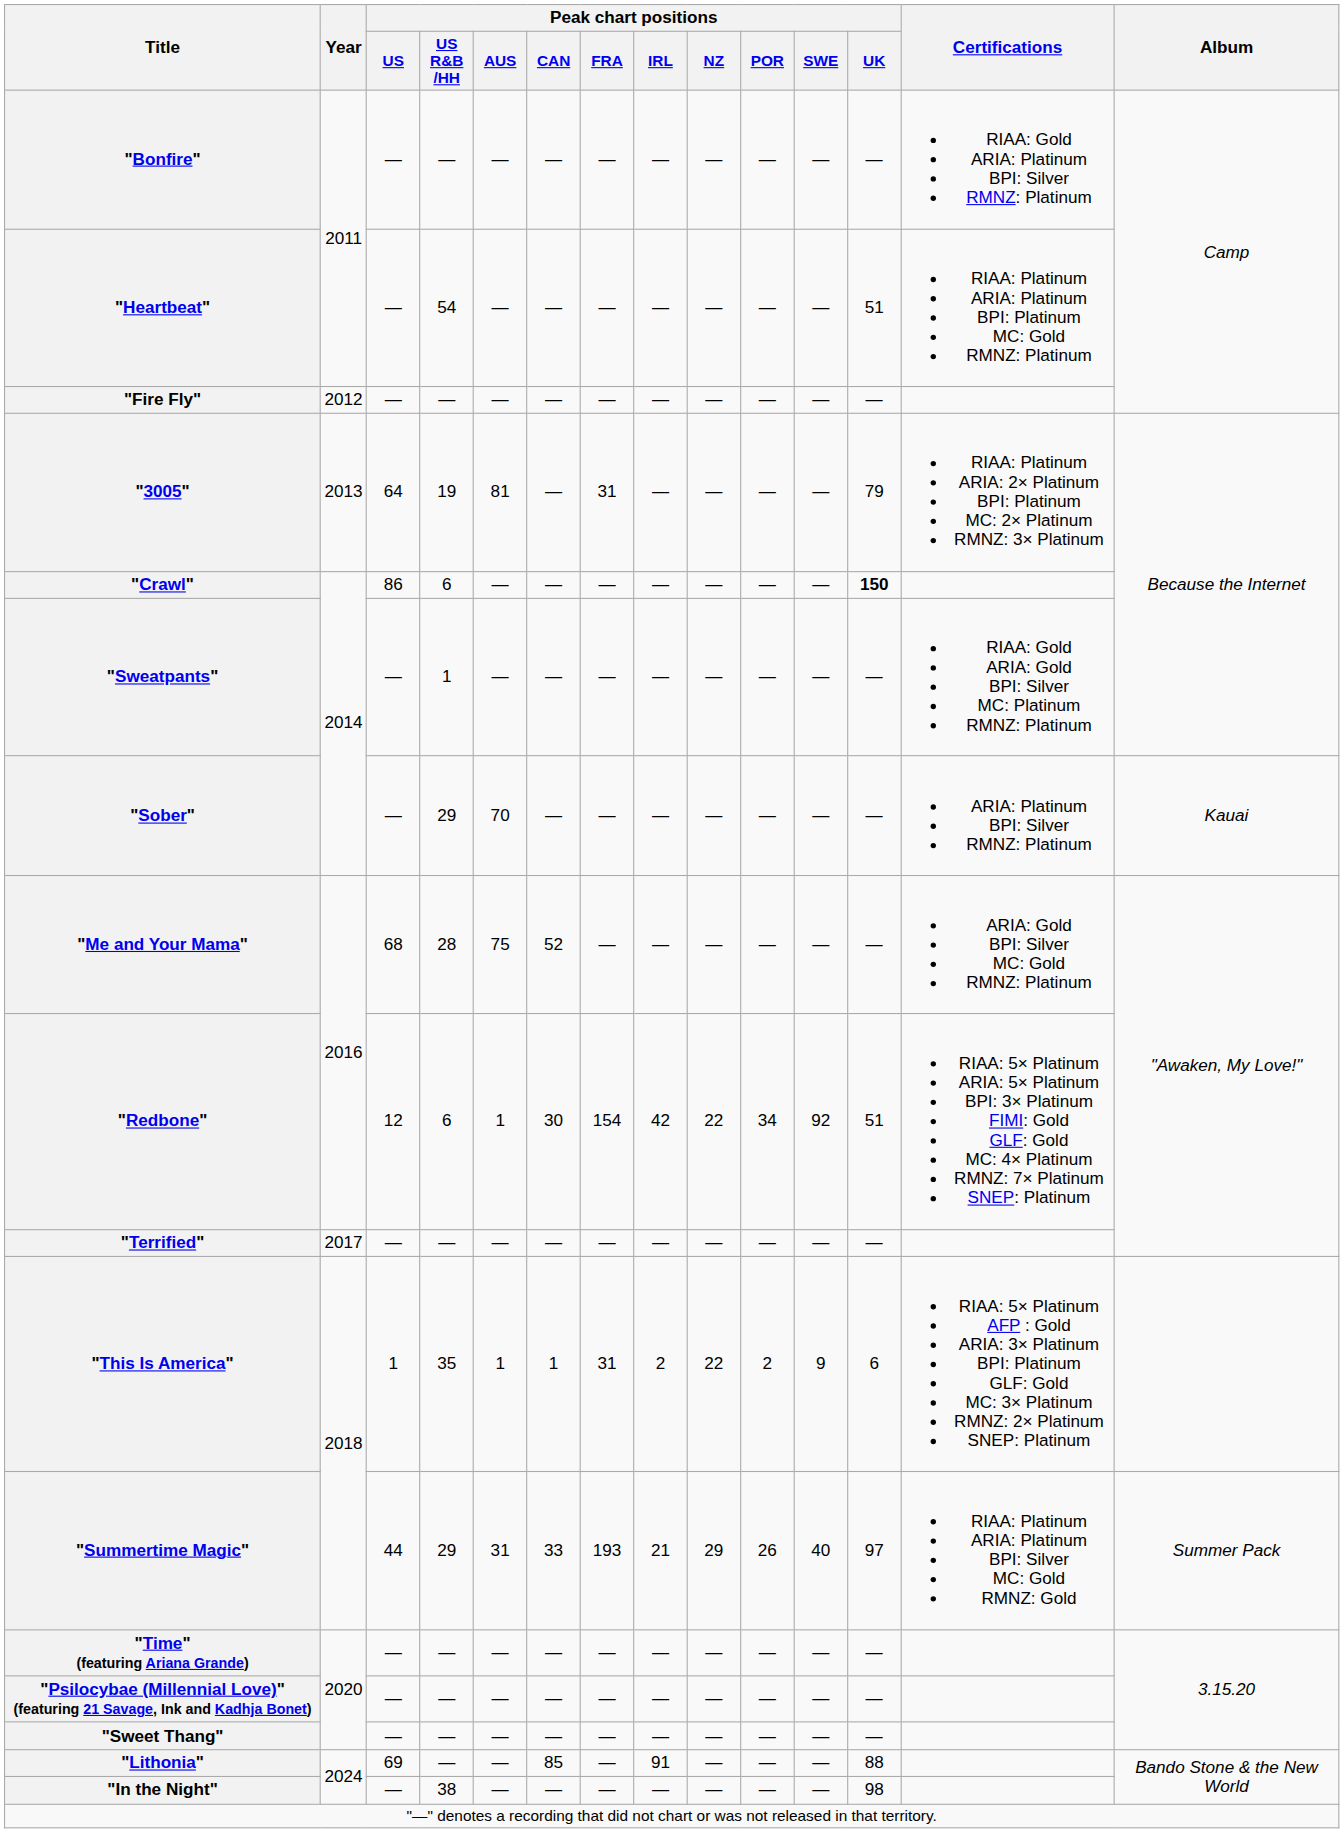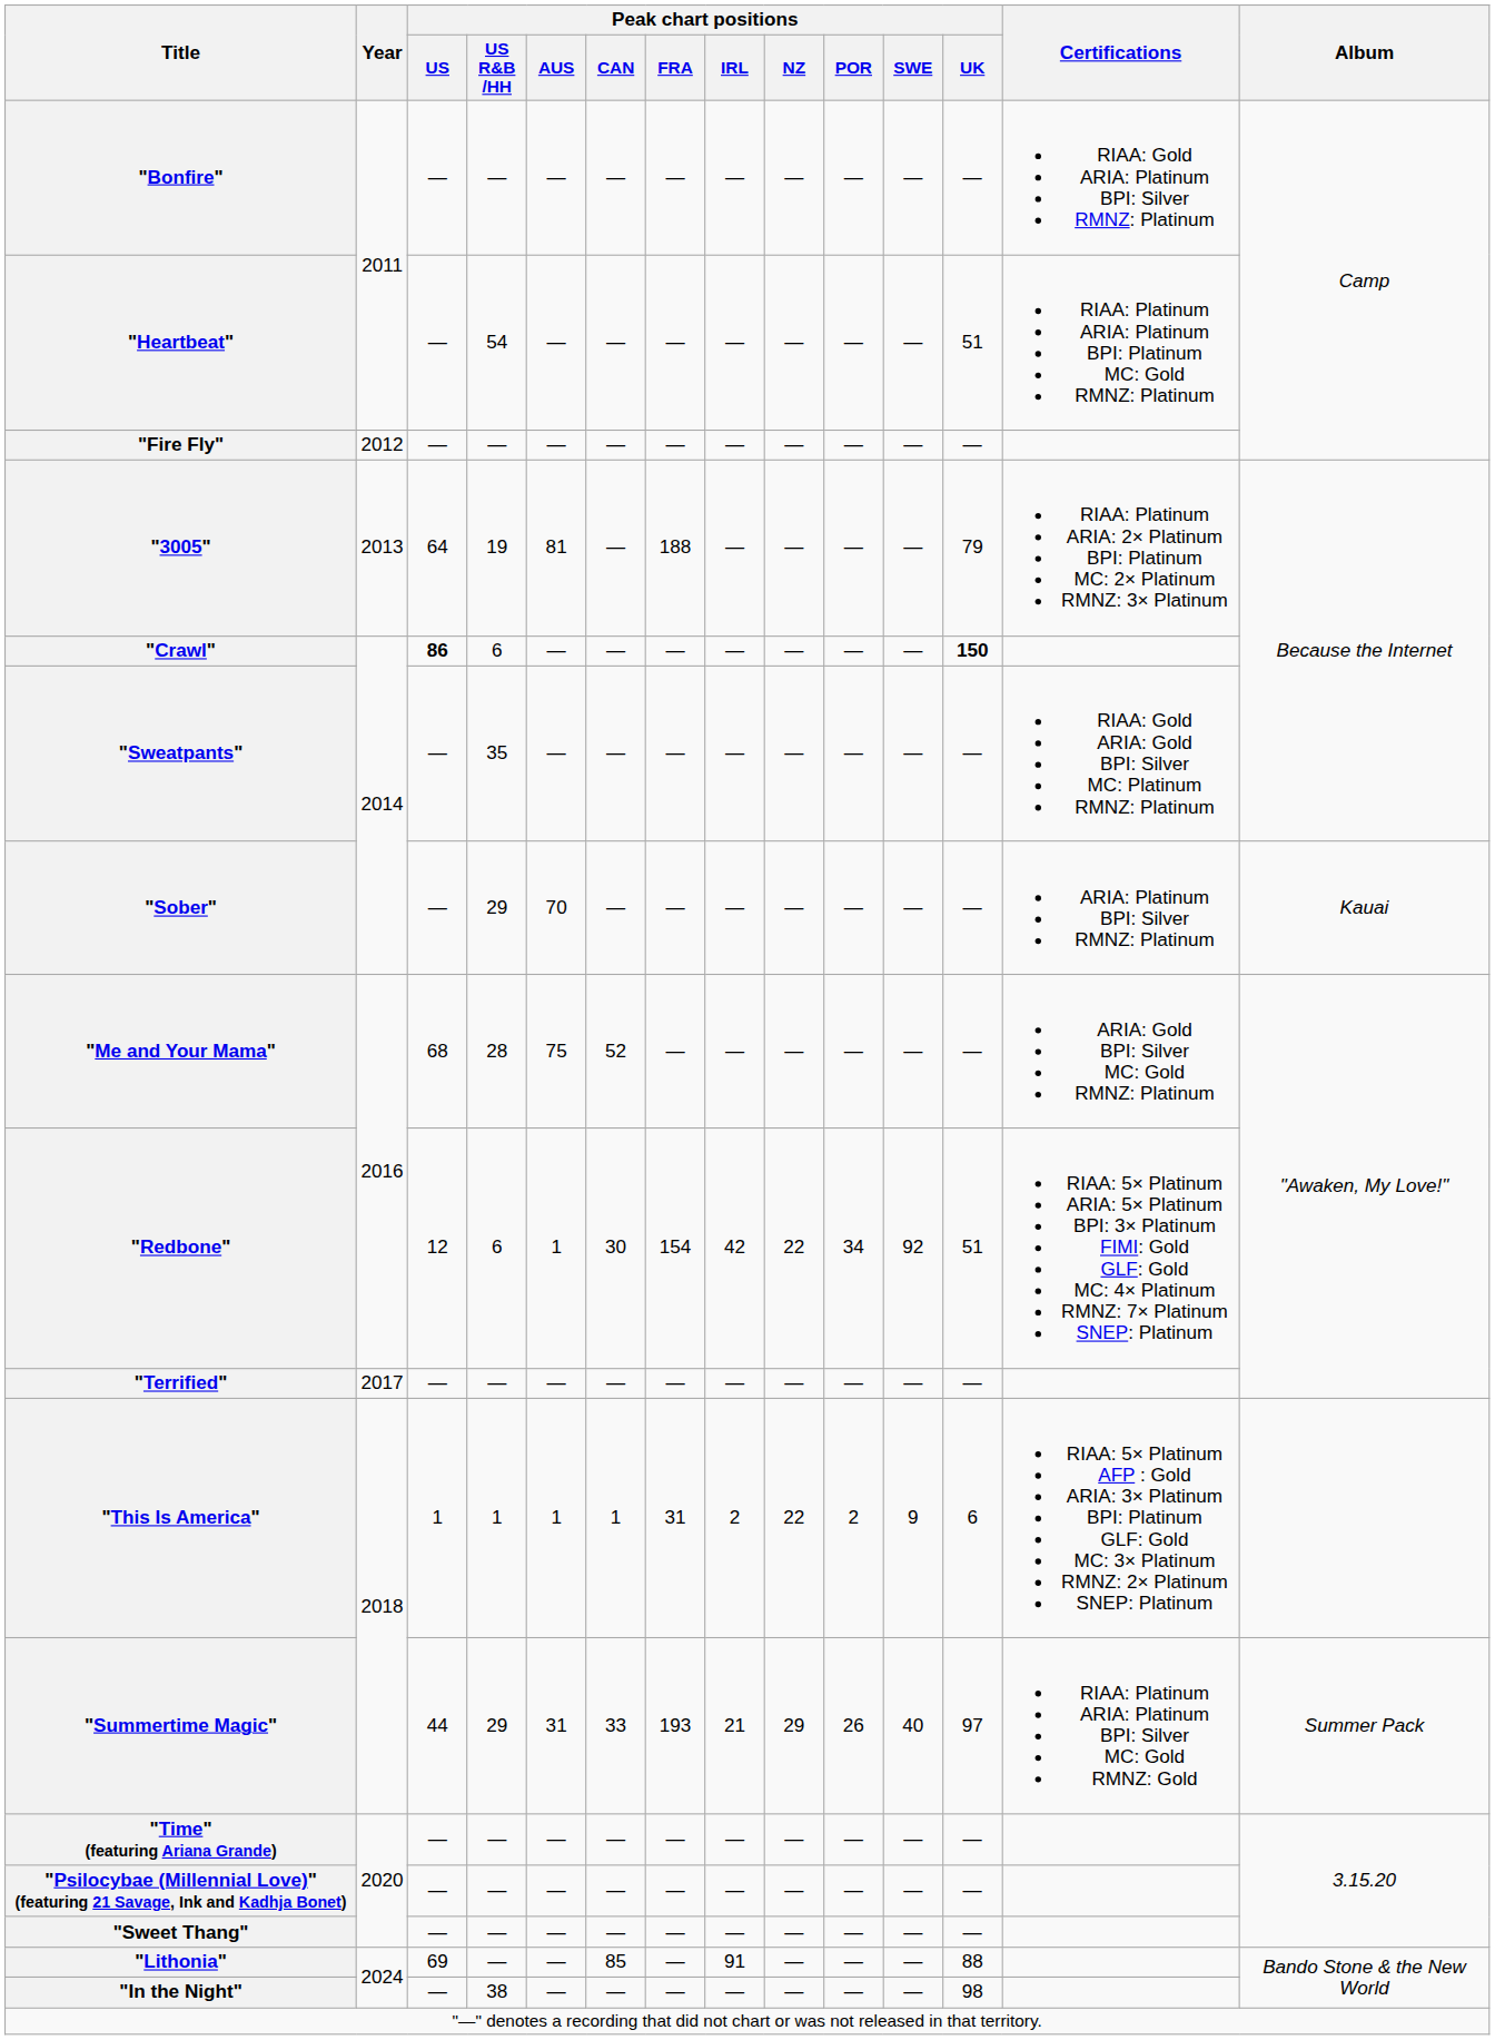"3005" | Peak chart positions / FRA: 31 -> 188
"Crawl" | Peak chart positions / US: normal -> bold
"Sweatpants" | Peak chart positions / US R&B /HH: 1 -> 35
"This Is America" | Peak chart positions / US R&B /HH: 35 -> 1
